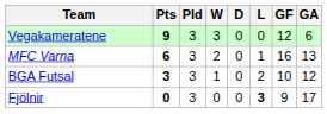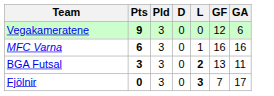- column: W | 3 | 2 | 1 | 0
MFC Varna | GA: 13 -> 16
BGA Futsal | L: normal -> bold
BGA Futsal | GF: 10 -> 13
BGA Futsal | GA: 12 -> 11
Fjölnir | GF: 9 -> 7
